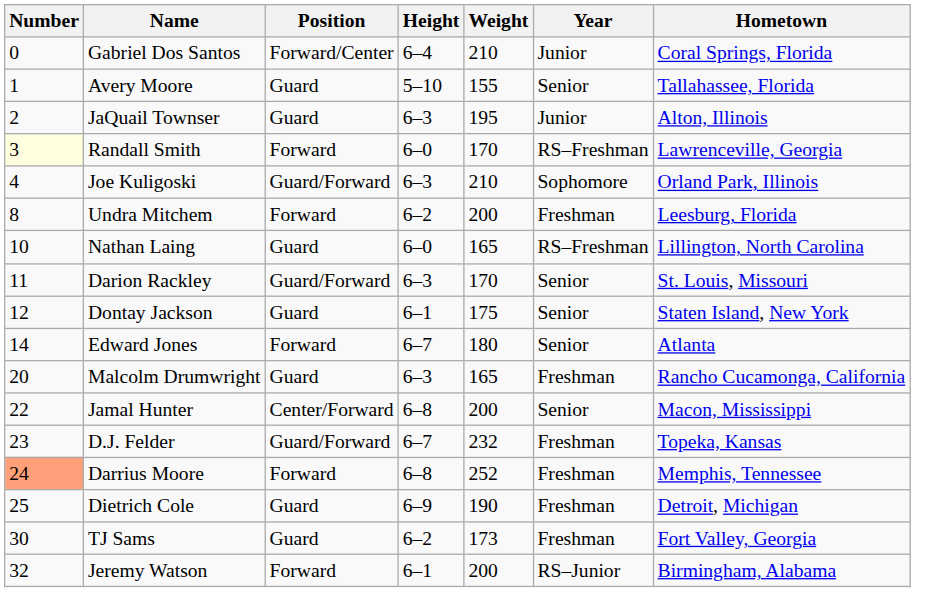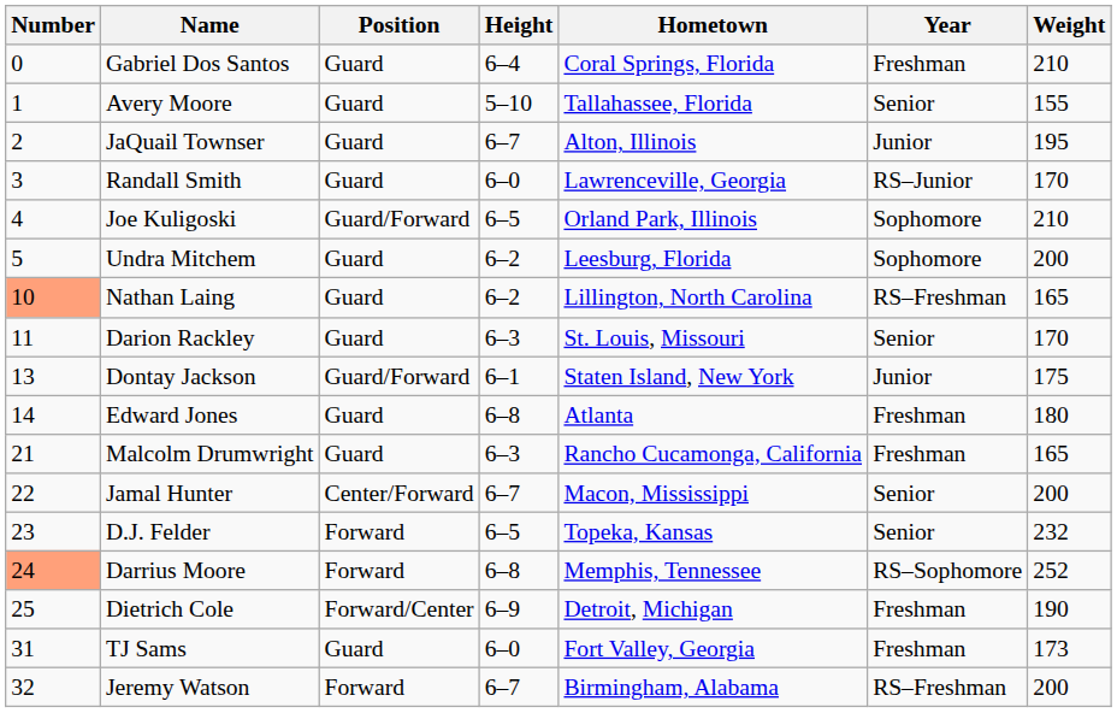columns swapped: Weight <-> Hometown
Gabriel Dos Santos | Position: Forward/Center -> Guard
Gabriel Dos Santos | Year: Junior -> Freshman
JaQuail Townser | Height: 6–3 -> 6–7
Randall Smith | Number: lightyellow background -> no background
Randall Smith | Position: Forward -> Guard
Randall Smith | Year: RS–Freshman -> RS–Junior
Joe Kuligoski | Height: 6–3 -> 6–5
Undra Mitchem | Number: 8 -> 5
Undra Mitchem | Position: Forward -> Guard
Undra Mitchem | Year: Freshman -> Sophomore
Nathan Laing | Number: no background -> lightsalmon background
Nathan Laing | Height: 6–0 -> 6–2
Darion Rackley | Position: Guard/Forward -> Guard
Dontay Jackson | Number: 12 -> 13
Dontay Jackson | Position: Guard -> Guard/Forward
Dontay Jackson | Year: Senior -> Junior
Edward Jones | Position: Forward -> Guard
Edward Jones | Height: 6–7 -> 6–8
Edward Jones | Year: Senior -> Freshman
Malcolm Drumwright | Number: 20 -> 21
Jamal Hunter | Height: 6–8 -> 6–7
D.J. Felder | Position: Guard/Forward -> Forward
D.J. Felder | Height: 6–7 -> 6–5
D.J. Felder | Year: Freshman -> Senior
Darrius Moore | Year: Freshman -> RS–Sophomore
Dietrich Cole | Position: Guard -> Forward/Center
TJ Sams | Number: 30 -> 31
TJ Sams | Height: 6–2 -> 6–0
Jeremy Watson | Height: 6–1 -> 6–7
Jeremy Watson | Year: RS–Junior -> RS–Freshman
